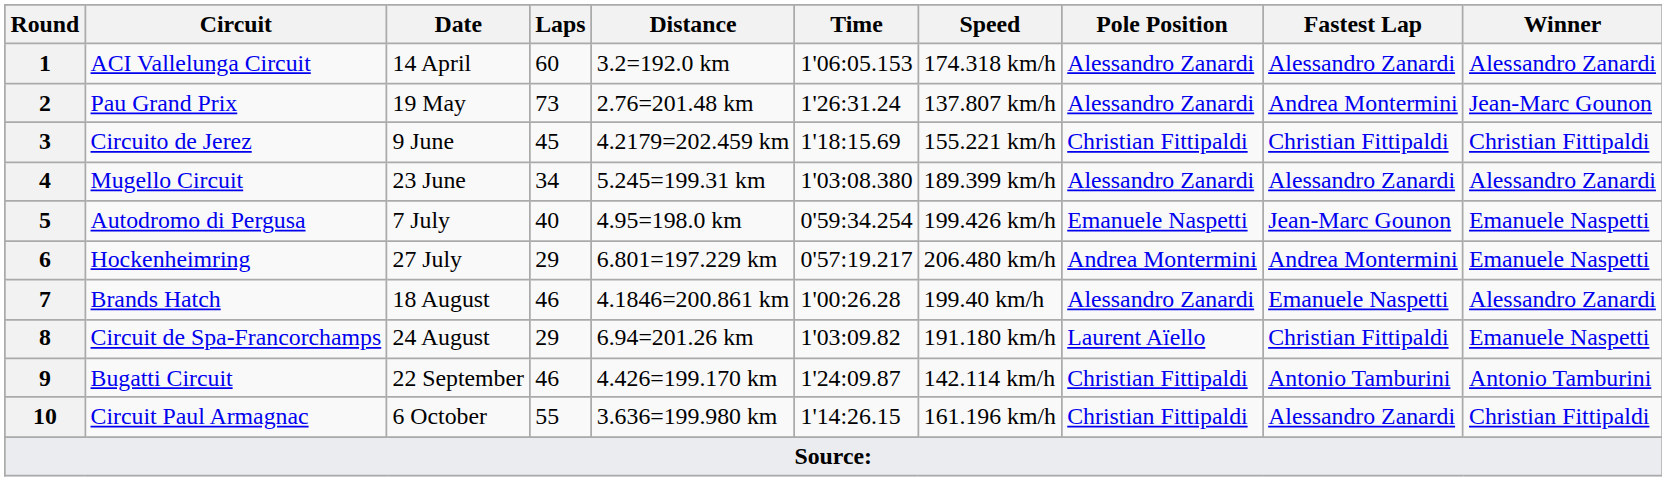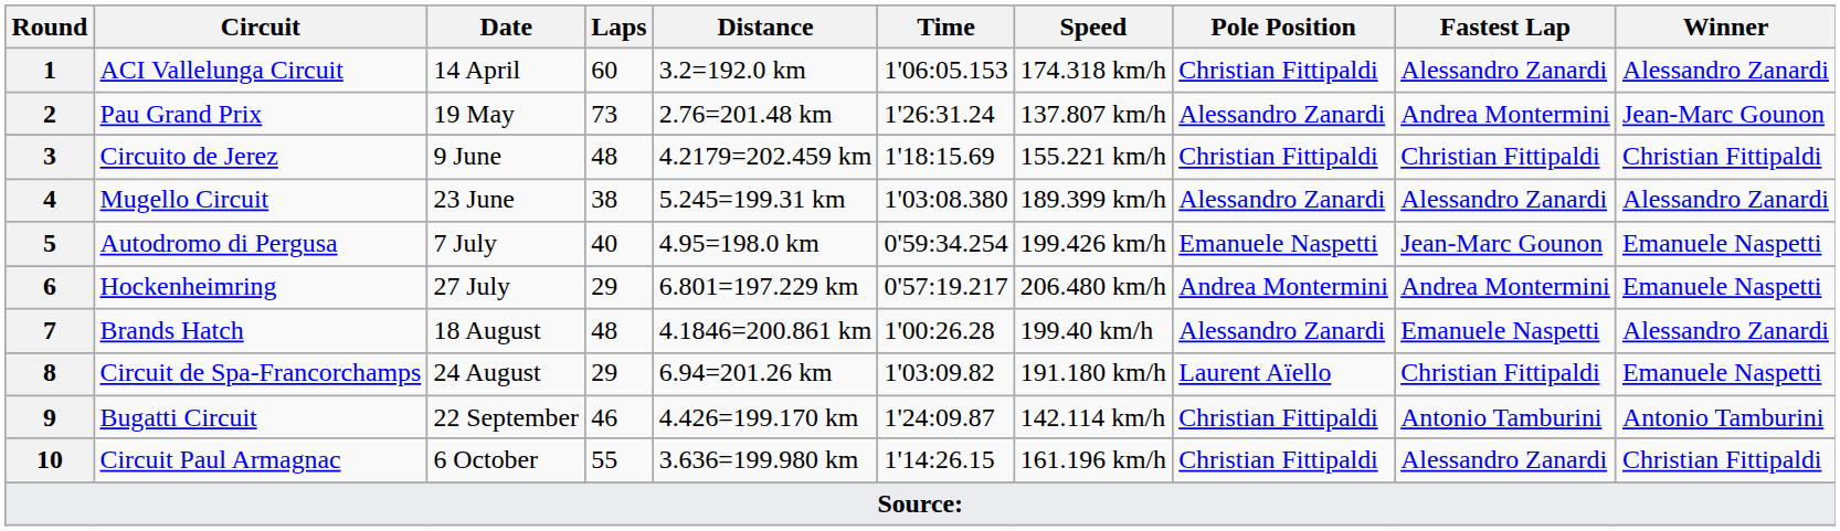1 | Pole Position: Alessandro Zanardi -> Christian Fittipaldi
3 | Laps: 45 -> 48
4 | Laps: 34 -> 38
7 | Laps: 46 -> 48
